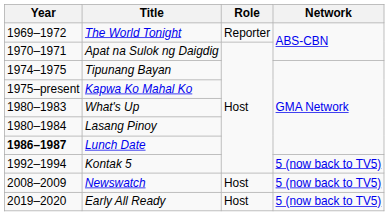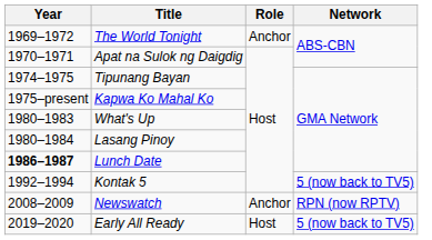The World Tonight | Role: Reporter -> Anchor
Newswatch | Role: Host -> Anchor
Newswatch | Network: 5 (now back to TV5) -> RPN (now RPTV)
